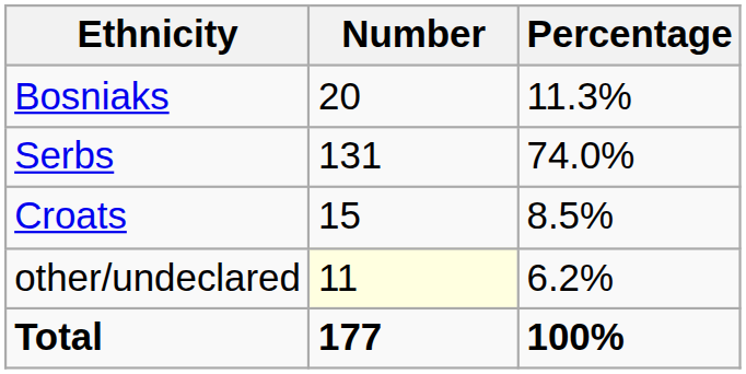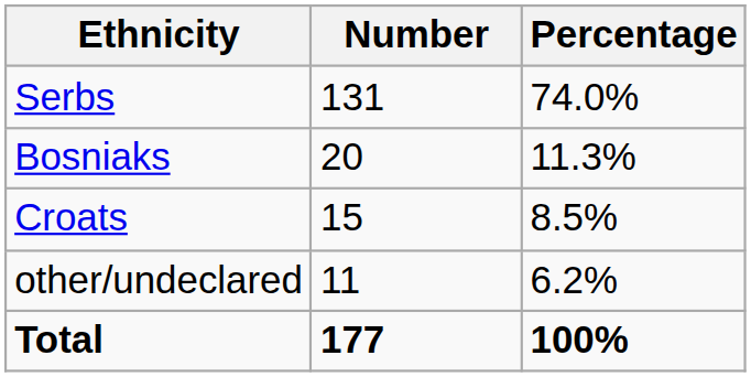rows swapped: Serbs <-> Bosniaks
other/undeclared | Number: lightyellow background -> no background
